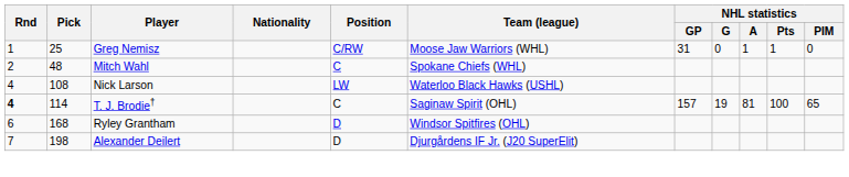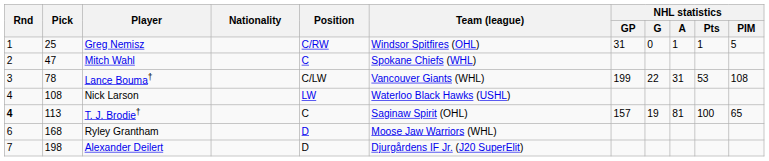Greg Nemisz | Team (league): Moose Jaw Warriors (WHL) -> Windsor Spitfires (OHL)
Greg Nemisz | NHL statistics / PIM: 0 -> 5
Mitch Wahl | Pick: 48 -> 47
+ row: 3 | 78 | Lance Bouma† | C/LW | Vancouver Giants (WHL) | 199 | 22 | 31 | 53 | 108
T. J. Brodie† | Pick: 114 -> 113
Ryley Grantham | Team (league): Windsor Spitfires (OHL) -> Moose Jaw Warriors (WHL)
